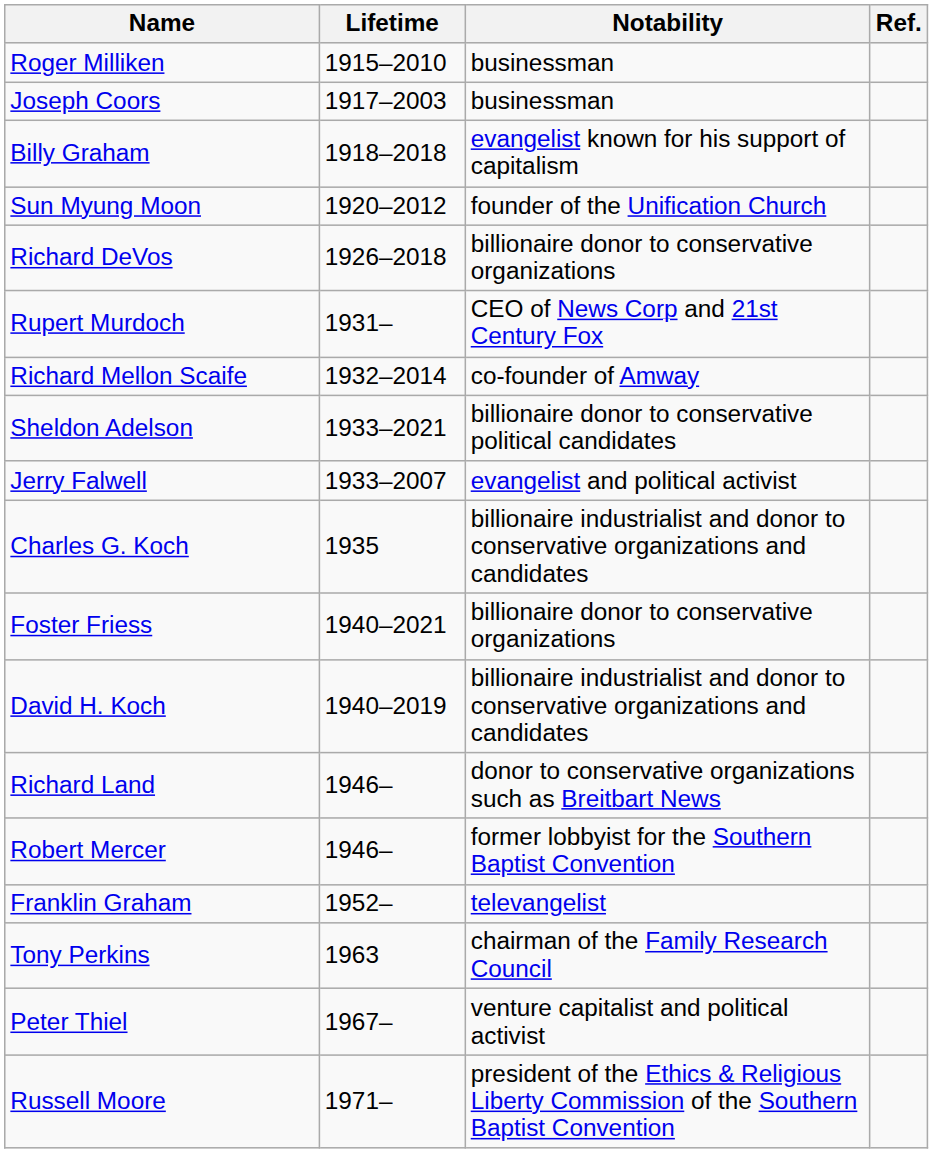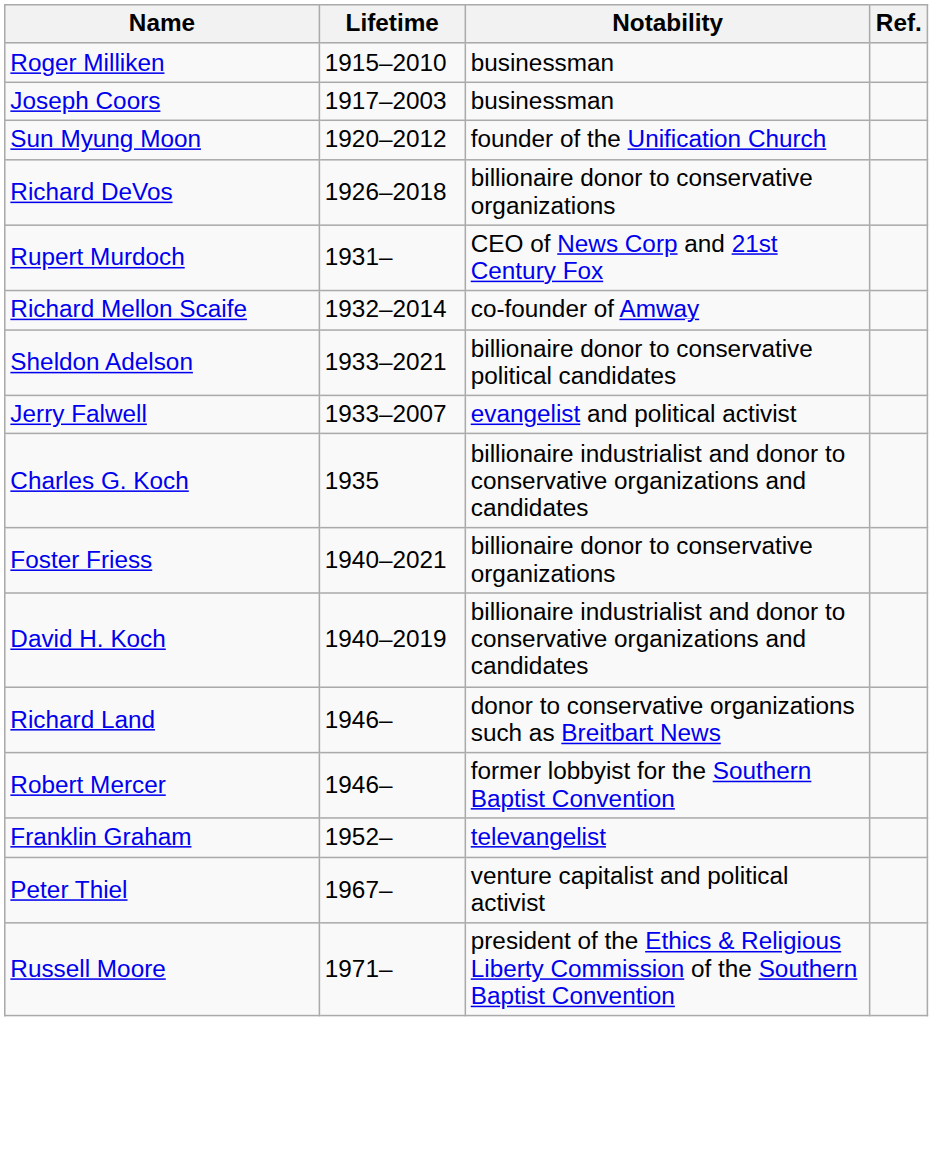- row: Billy Graham | 1918–2018 | evangelist known for his support of capitalism
- row: Tony Perkins | 1963 | chairman of the Family Research Council
